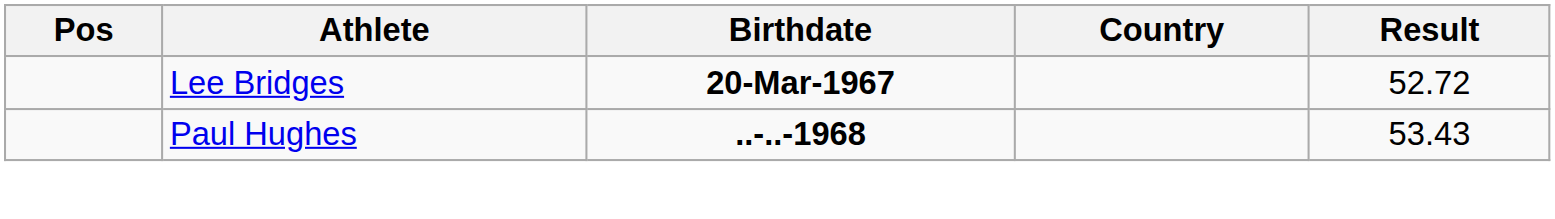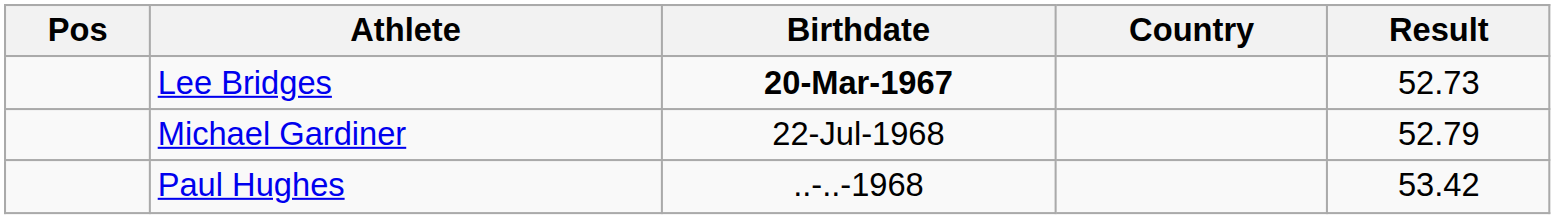Lee Bridges | Result: 52.72 -> 52.73
+ row: Michael Gardiner | 22-Jul-1968 | 52.79
Paul Hughes | Birthdate: bold -> normal
Paul Hughes | Result: 53.43 -> 53.42
